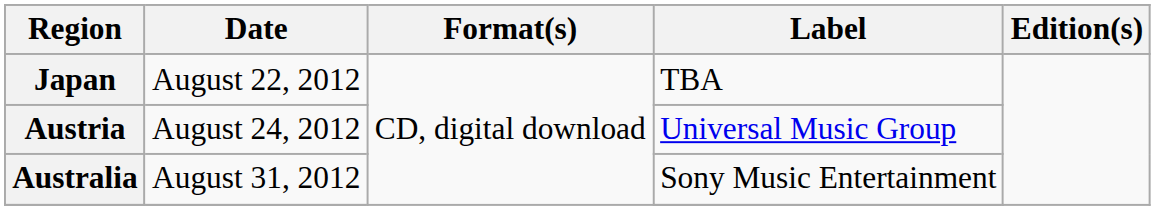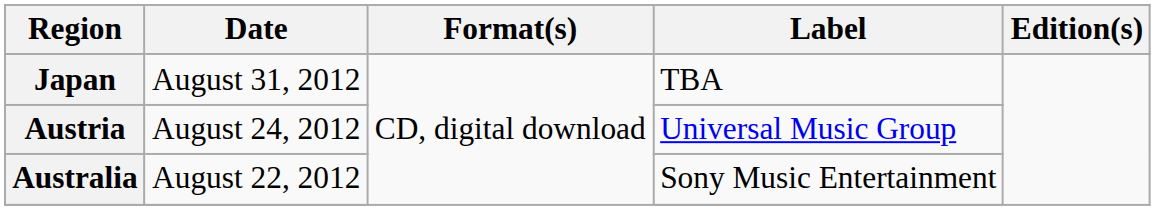Japan | Date: August 22, 2012 -> August 31, 2012
Australia | Date: August 31, 2012 -> August 22, 2012
